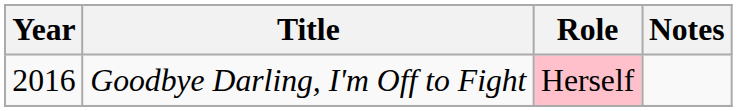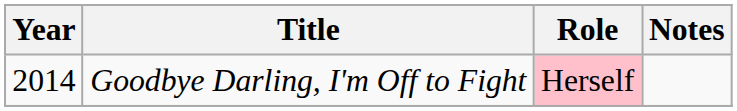Goodbye Darling, I'm Off to Fight | Year: 2016 -> 2014
